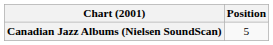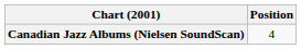Canadian Jazz Albums (Nielsen SoundScan) | Position: 5 -> 4
